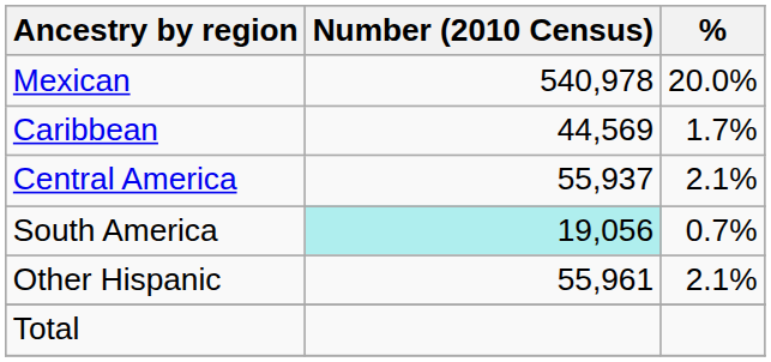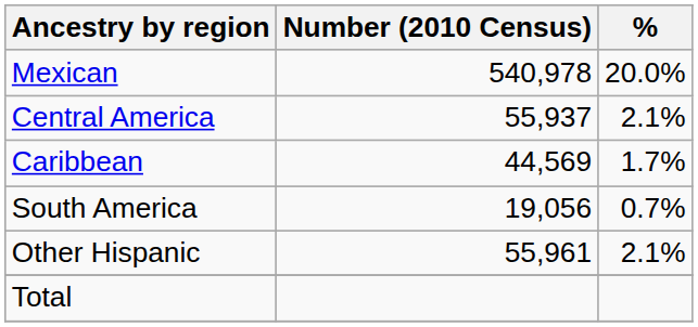rows swapped: Caribbean <-> Central America
South America | Number (2010 Census): paleturquoise background -> no background
